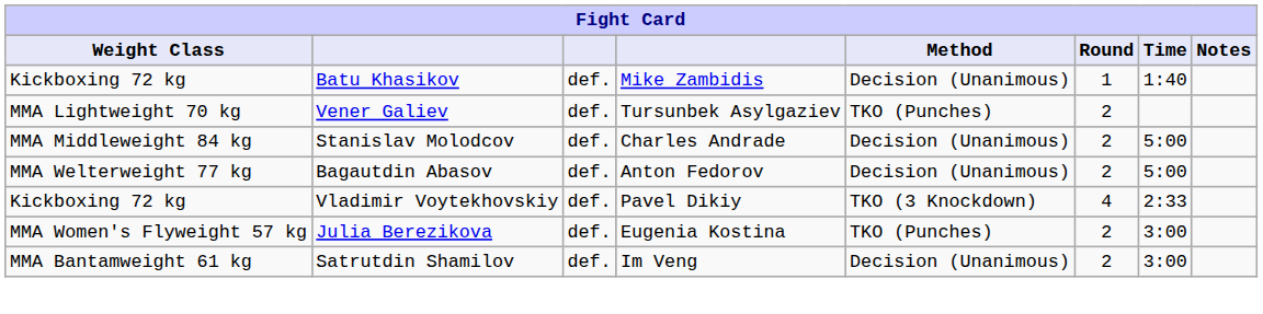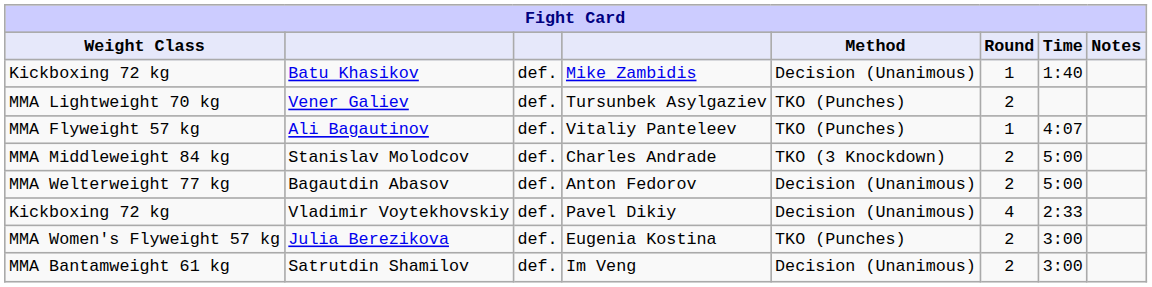+ row: MMA Flyweight 57 kg | Ali Bagautinov | def. | Vitaliy Panteleev | TKO (Punches) | 1 | 4:07
Stanislav Molodcov | Method: Decision (Unanimous) -> TKO (3 Knockdown)
Vladimir Voytekhovskiy | Method: TKO (3 Knockdown) -> Decision (Unanimous)
